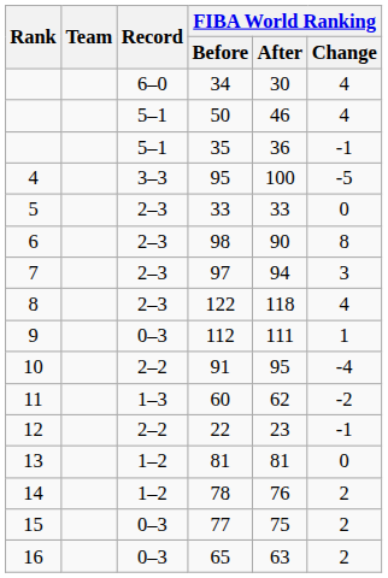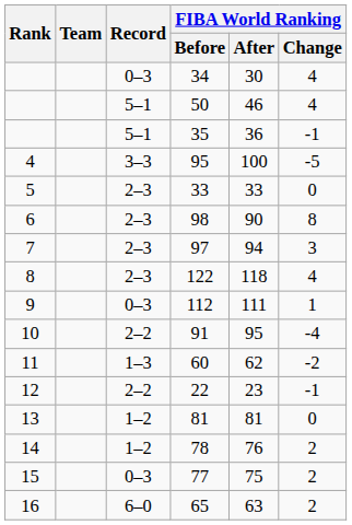34 | Record: 6–0 -> 0–3
65 | Record: 0–3 -> 6–0
